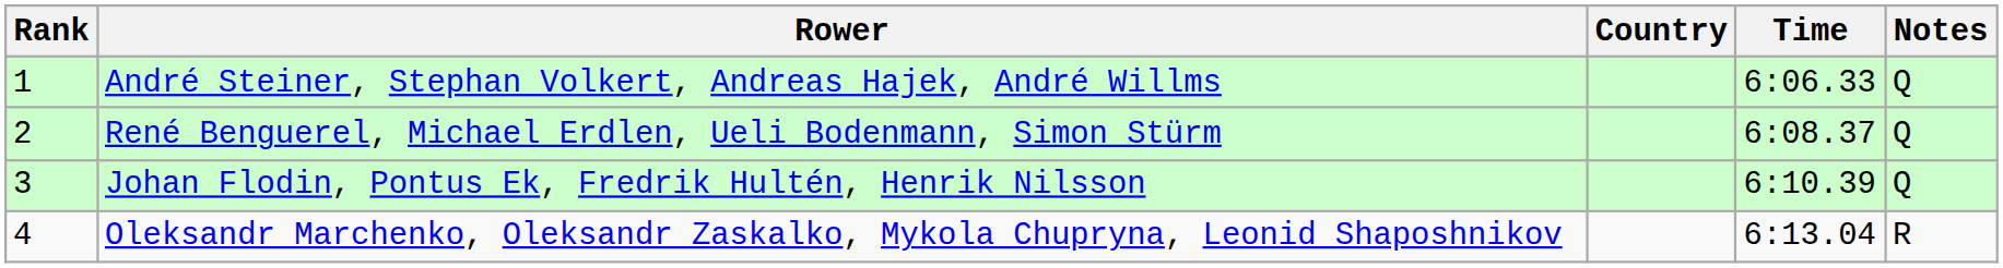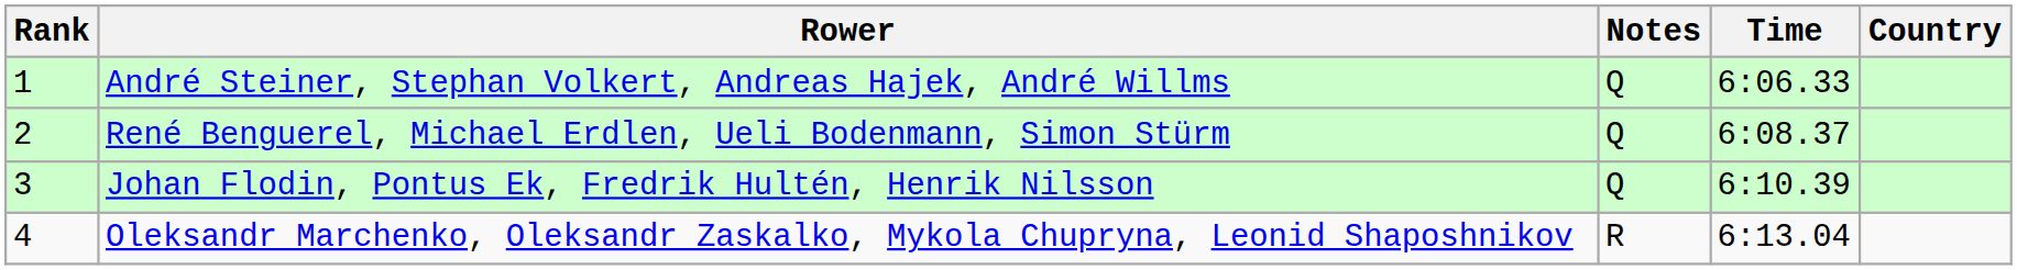columns swapped: Country <-> Notes
